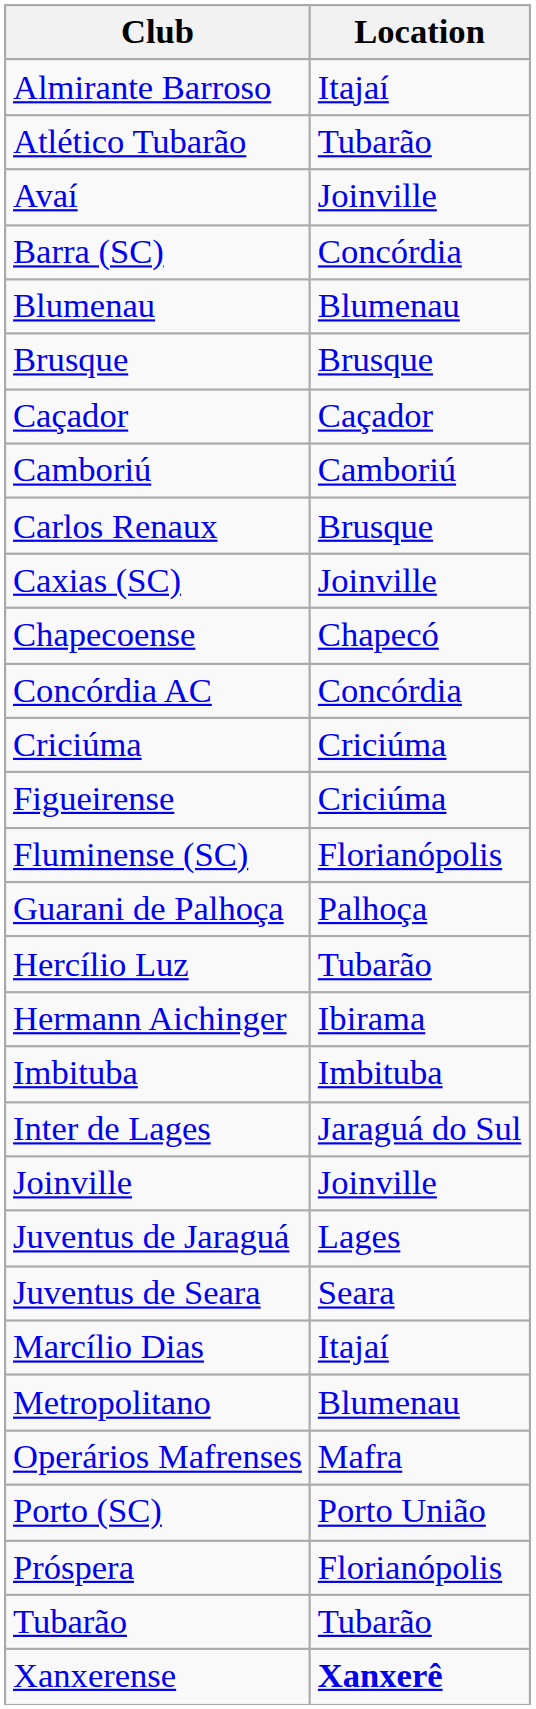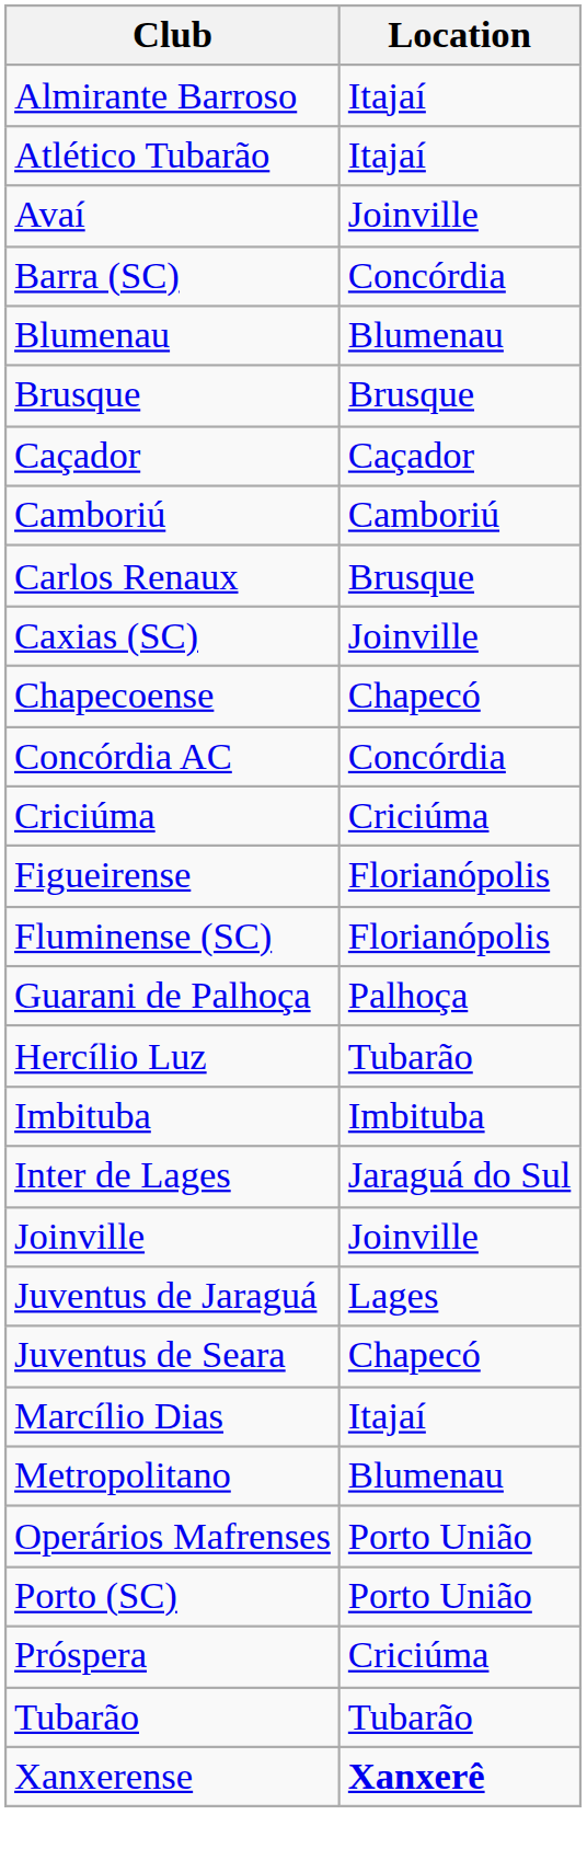Atlético Tubarão | Location: Tubarão -> Itajaí
Figueirense | Location: Criciúma -> Florianópolis
- row: Hermann Aichinger | Ibirama
Juventus de Seara | Location: Seara -> Chapecó
Operários Mafrenses | Location: Mafra -> Porto União
Próspera | Location: Florianópolis -> Criciúma
